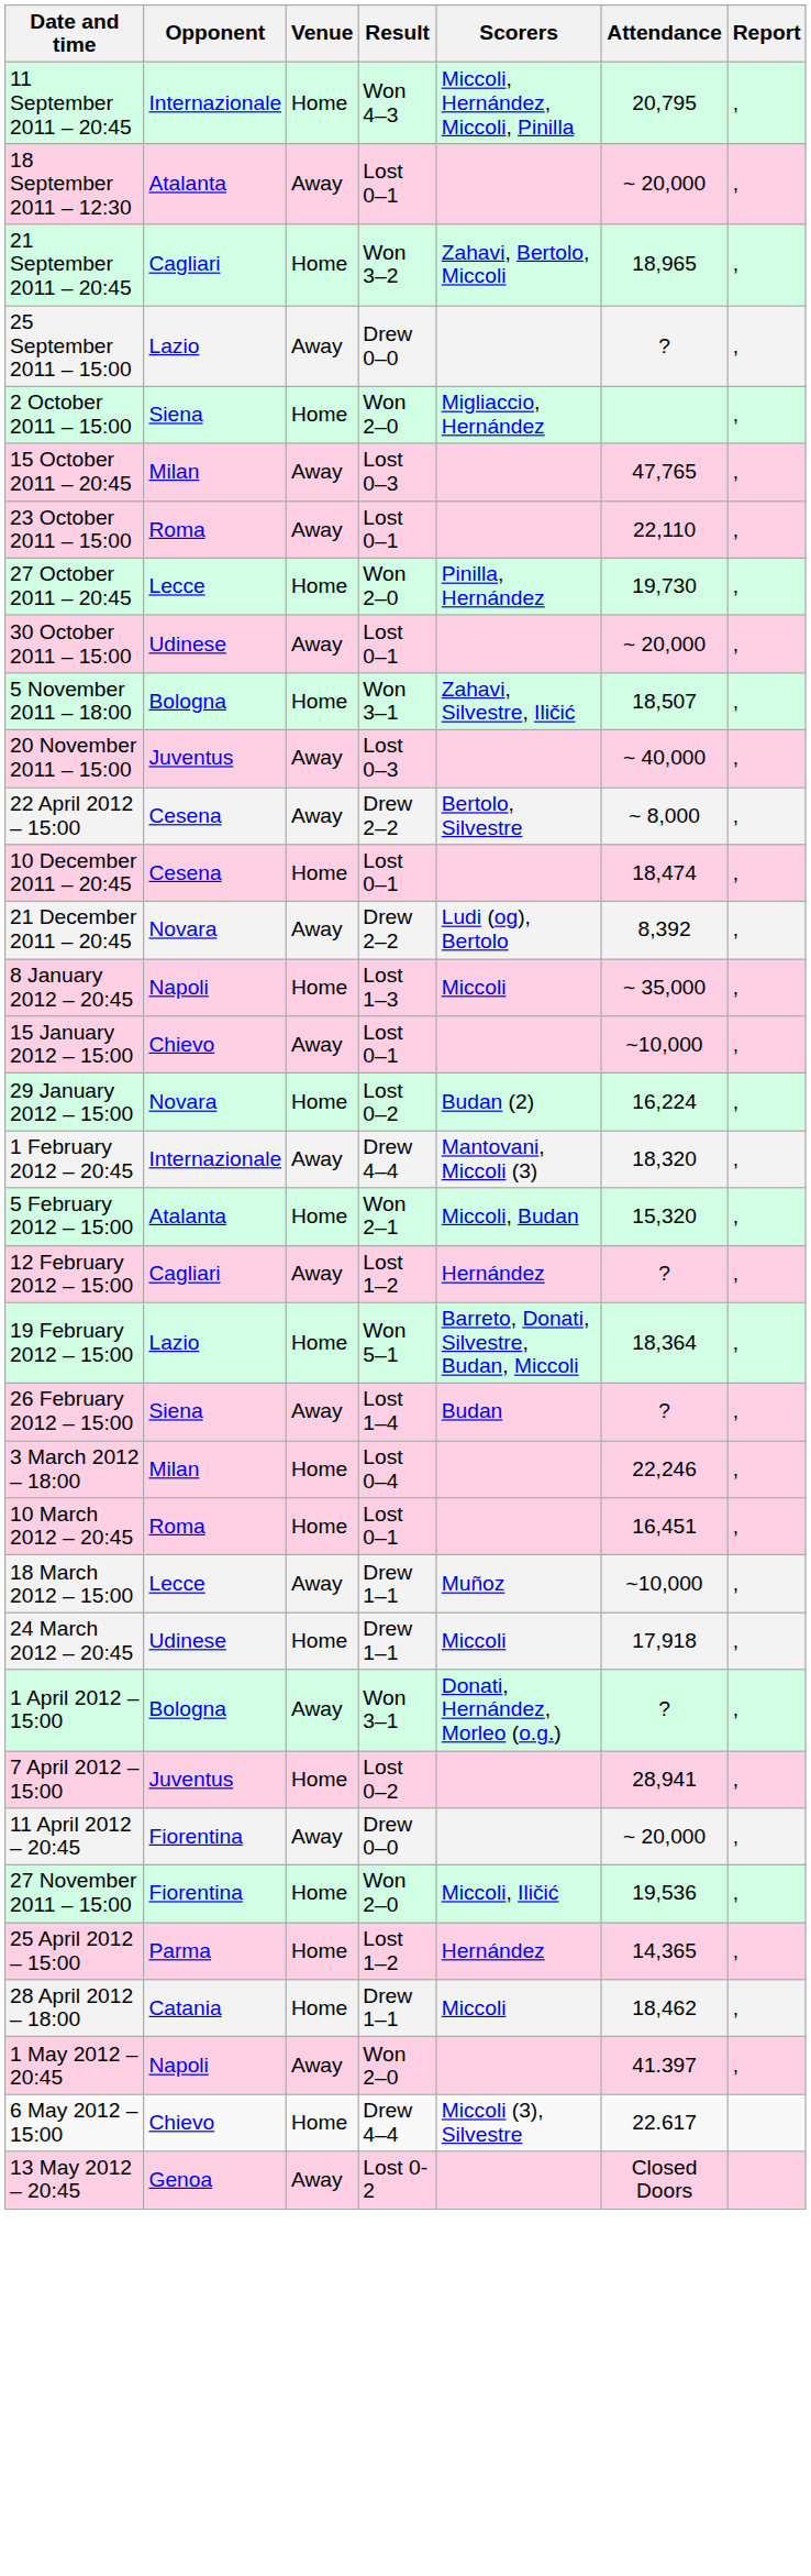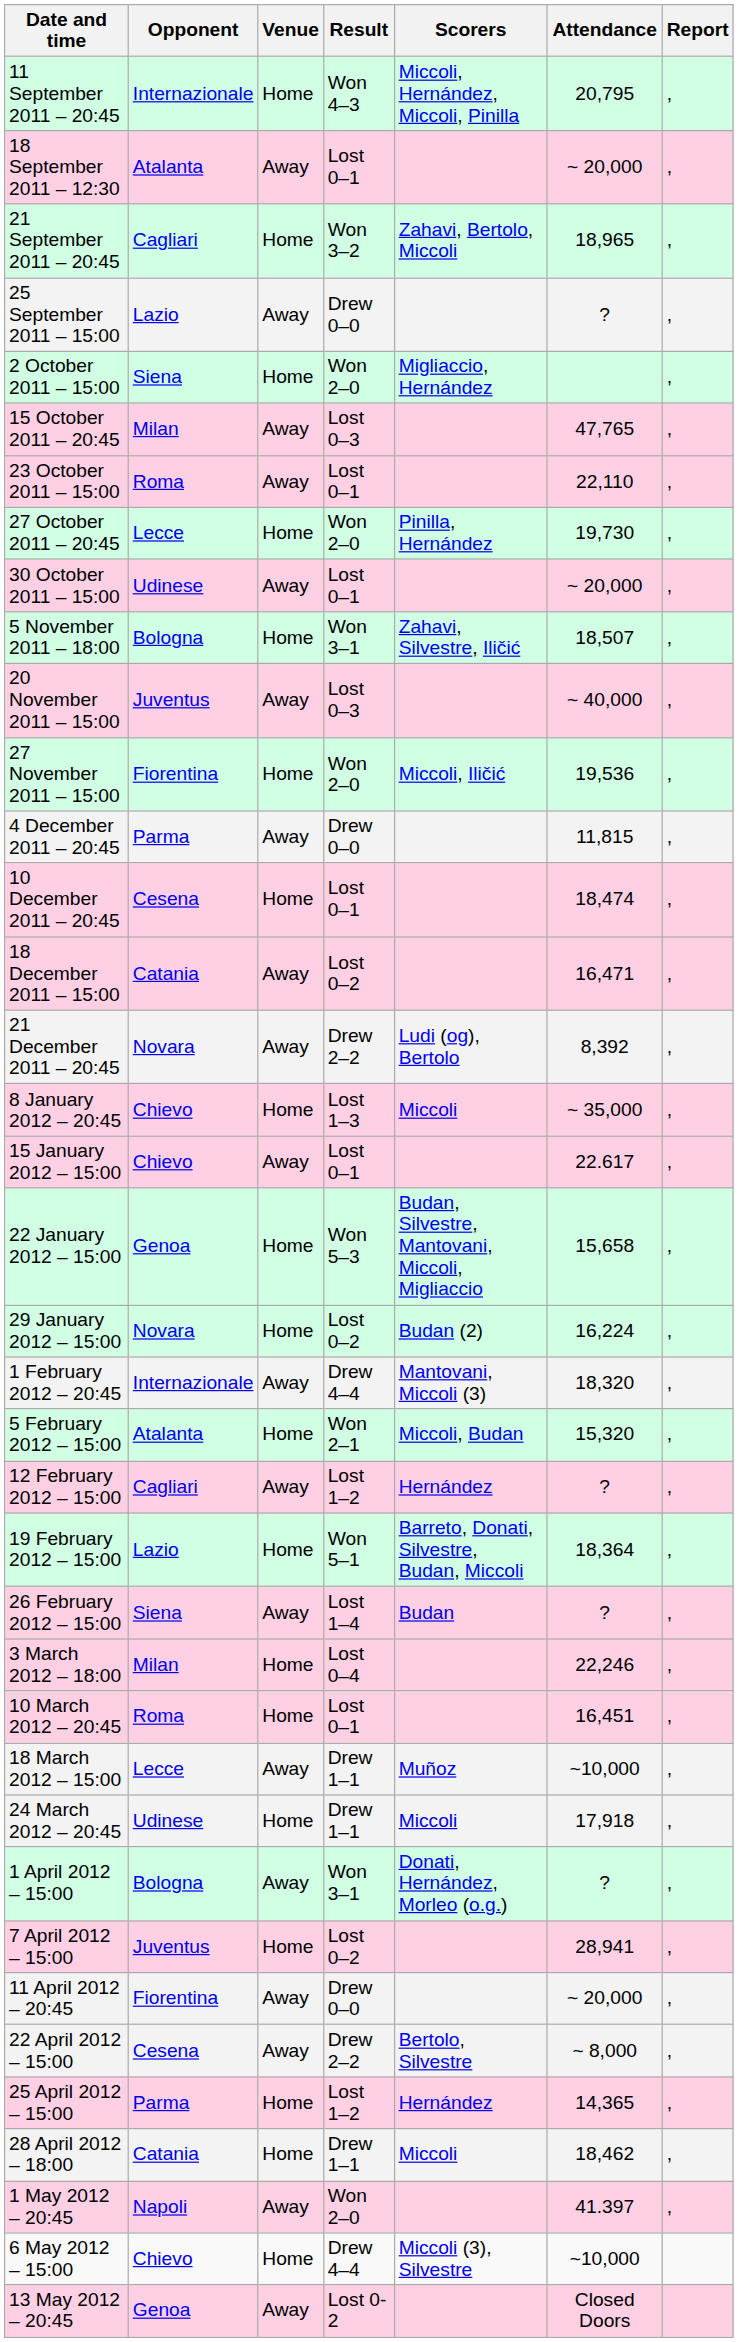rows swapped: 27 November 2011 – 15:00 <-> 22 April 2012 – 15:00
+ row: 4 December 2011 – 20:45 | Parma | Away | Drew 0–0 | 11,815 | ,
+ row: 18 December 2011 – 15:00 | Catania | Away | Lost 0–2 | 16,471 | ,
8 January 2012 – 20:45 | Opponent: Napoli -> Chievo
15 January 2012 – 15:00 | Attendance: ~10,000 -> 22.617
+ row: 22 January 2012 – 15:00 | Genoa | Home | Won 5–3 | Budan, Silvestre, Mantovani, Miccoli, Migliaccio | 15,658 | ,
6 May 2012 – 15:00 | Attendance: 22.617 -> ~10,000
